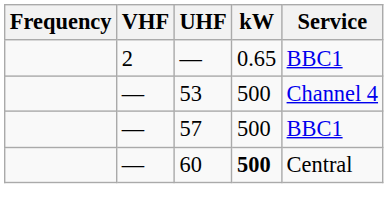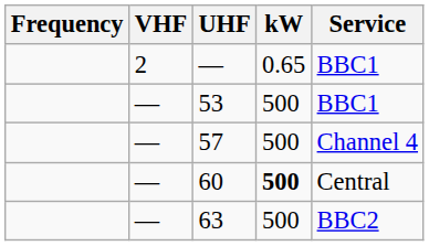53 | Service: Channel 4 -> BBC1
57 | Service: BBC1 -> Channel 4
+ row: — | 63 | 500 | BBC2
